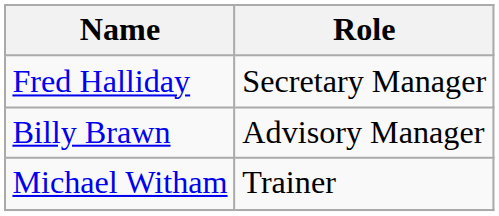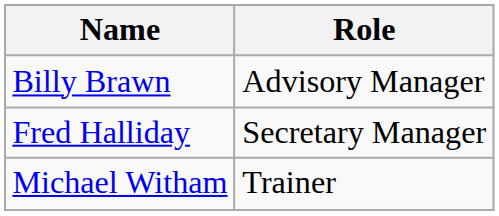rows swapped: Fred Halliday <-> Billy Brawn
